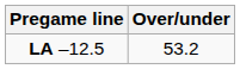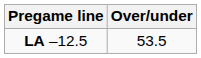LA –12.5 | Over/under: 53.2 -> 53.5
